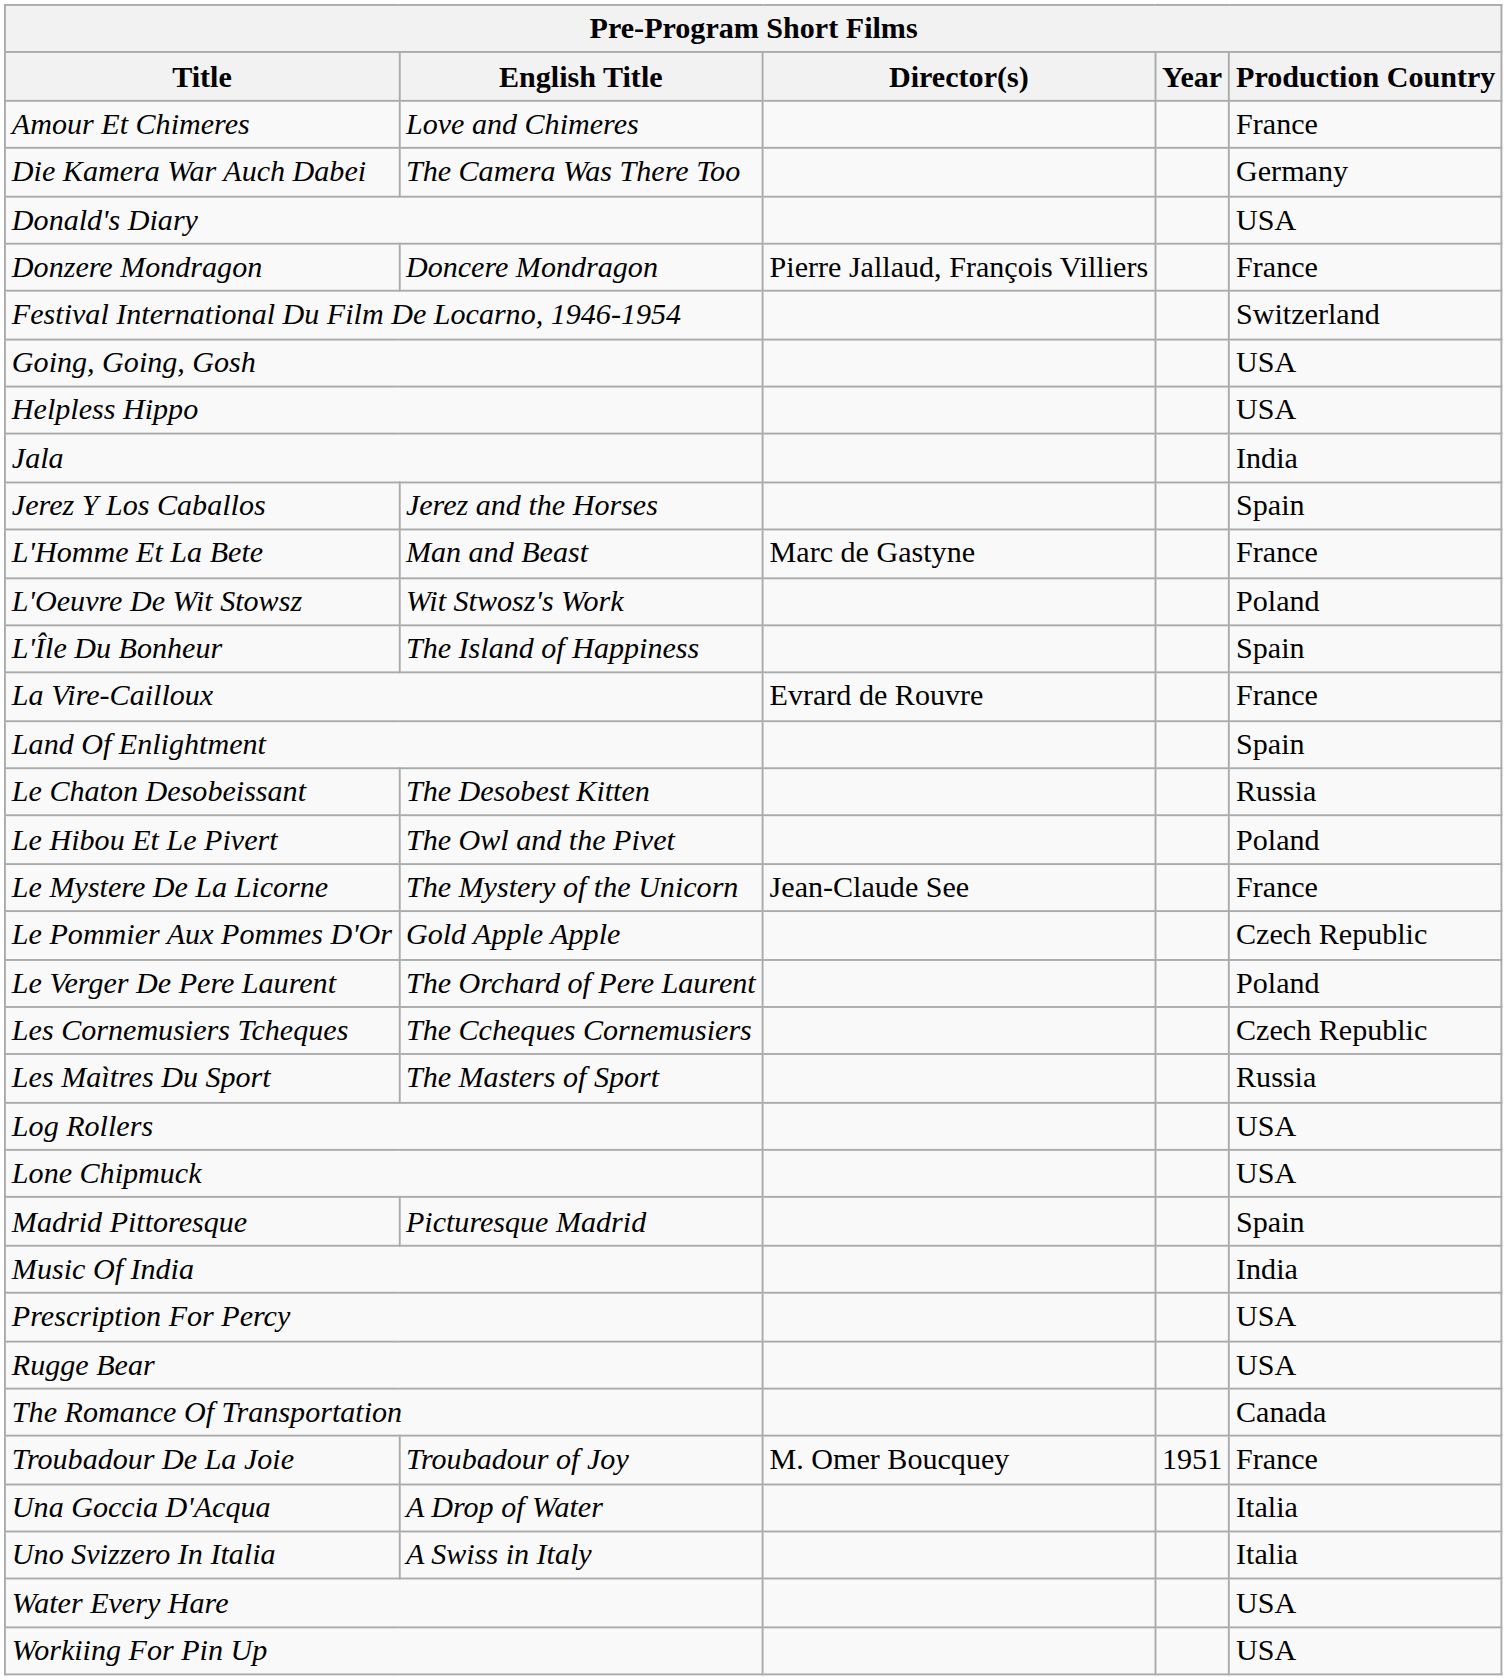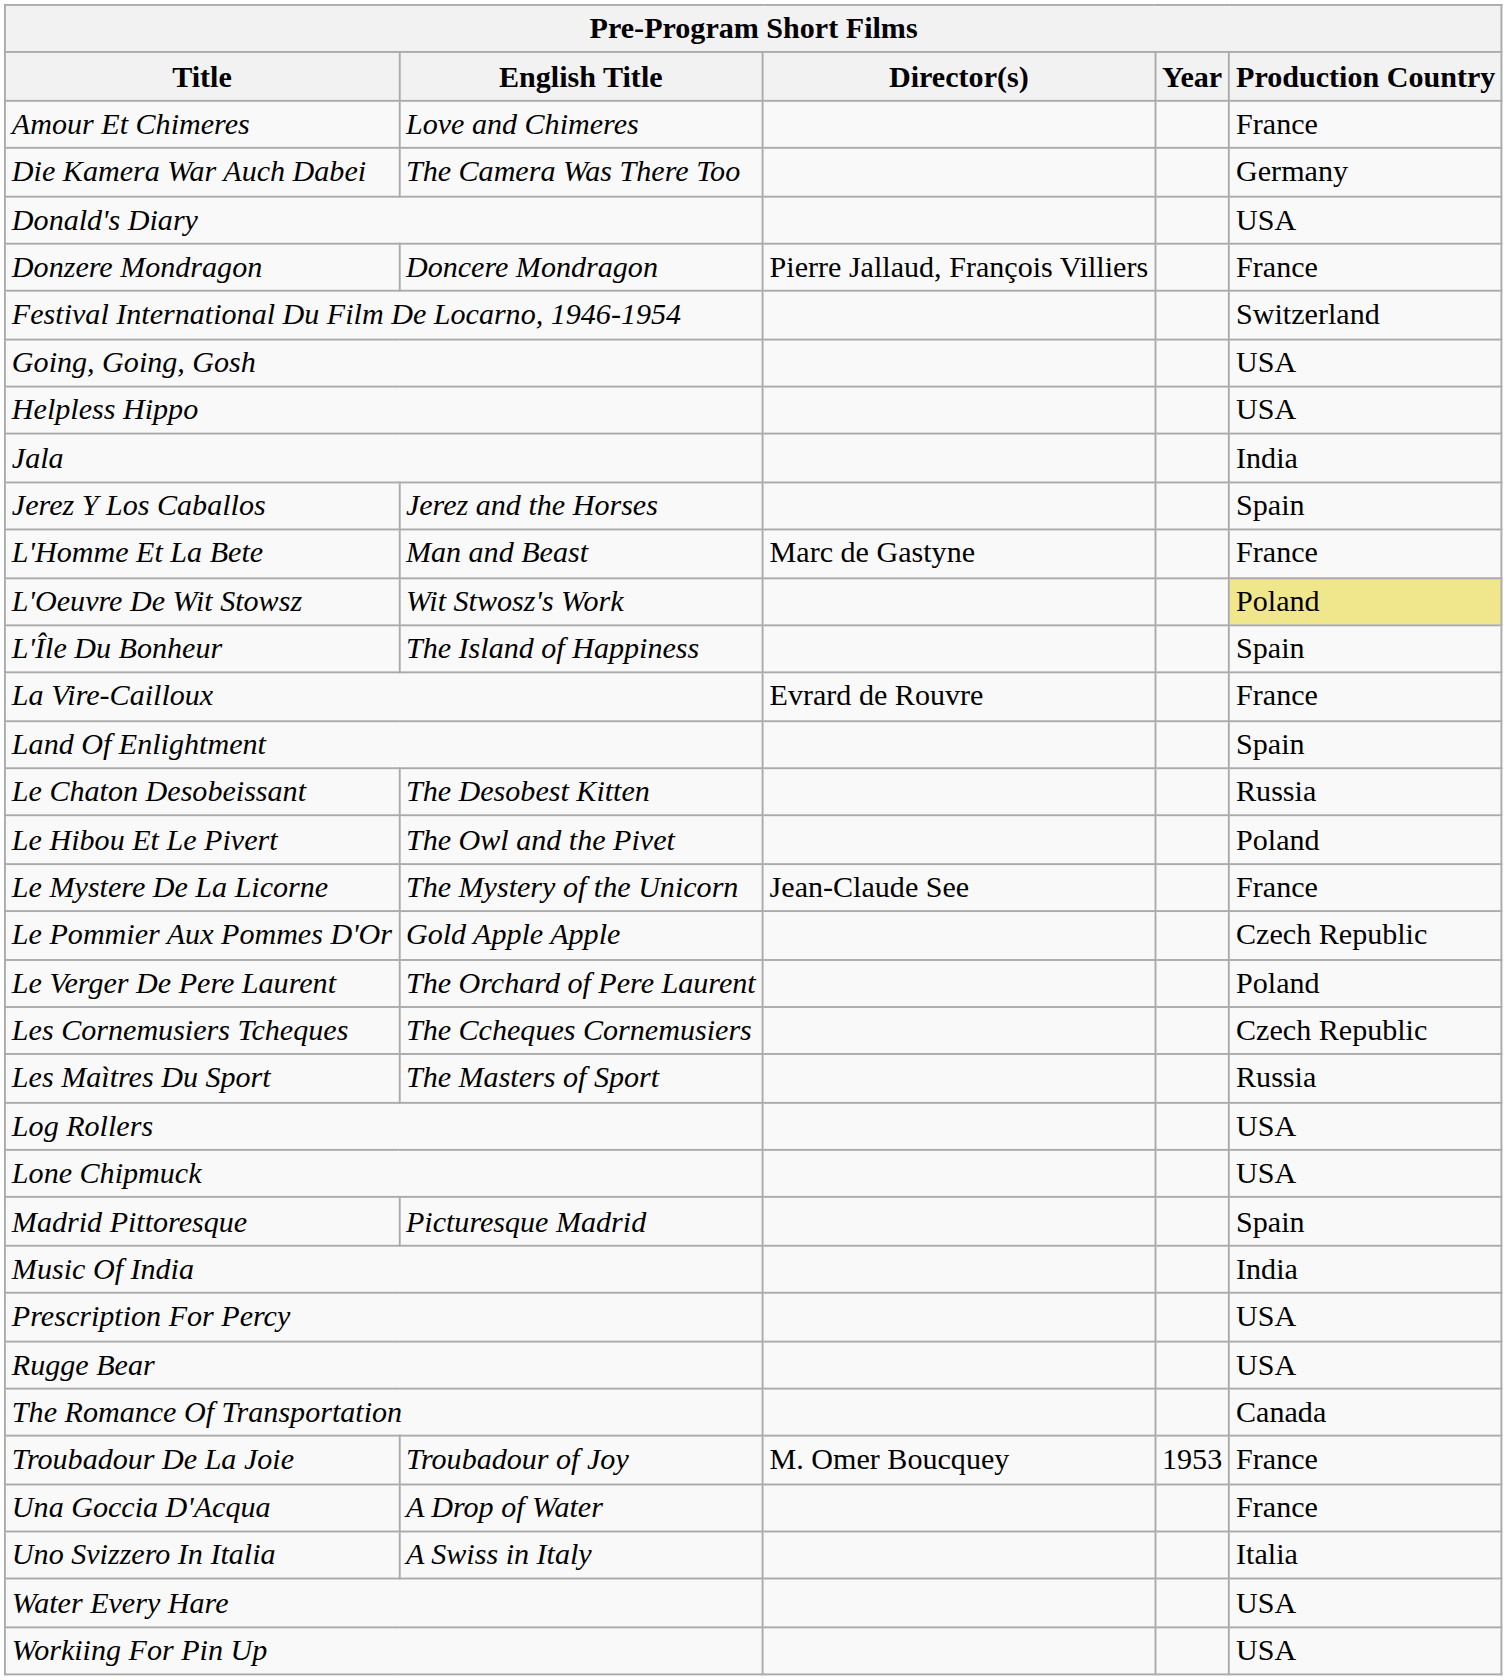L'Oeuvre De Wit Stowsz | Production Country: no background -> khaki background
Troubadour De La Joie | Year: 1951 -> 1953
Una Goccia D'Acqua | Production Country: Italia -> France
